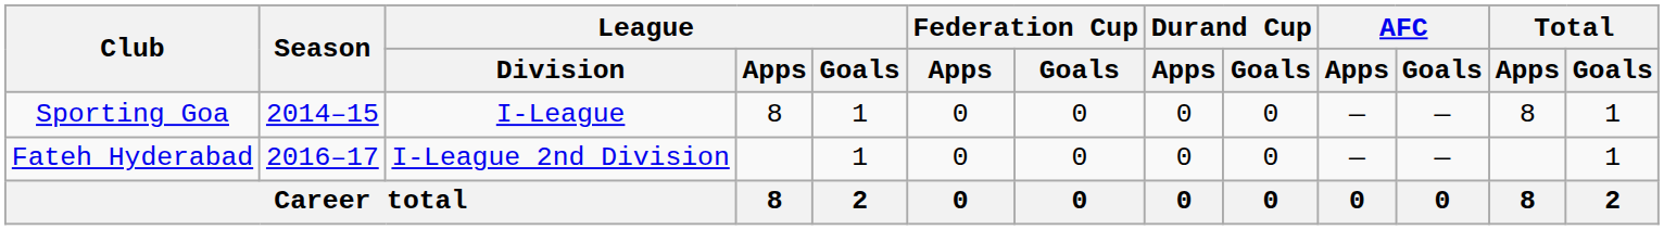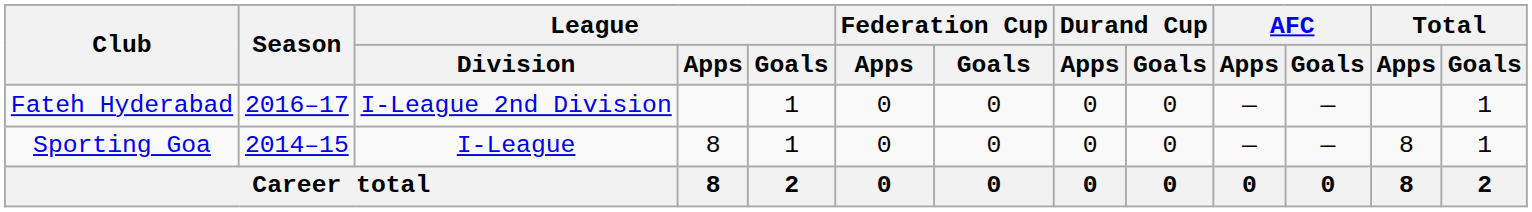rows swapped: Sporting Goa <-> Fateh Hyderabad
